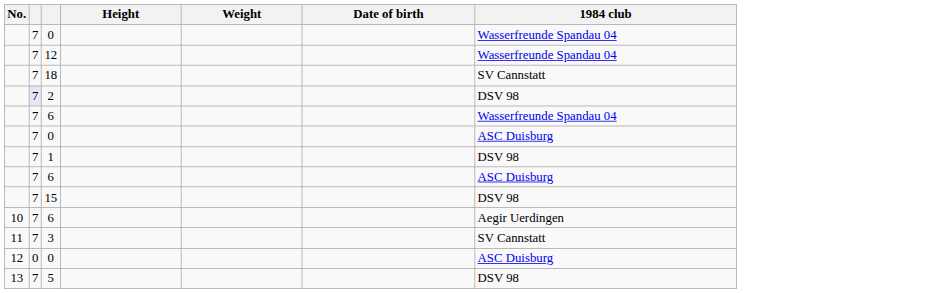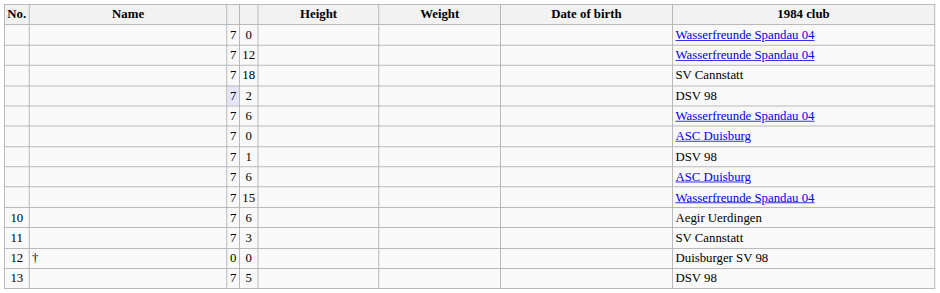+ column: Name | †
15 | 1984 club: DSV 98 -> Wasserfreunde Spandau 04
12 / 0 | 1984 club: ASC Duisburg -> Duisburger SV 98
